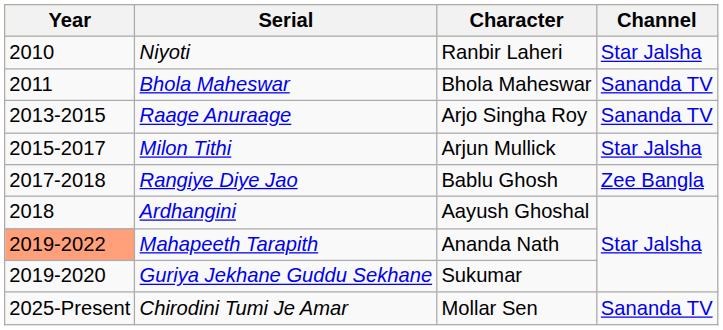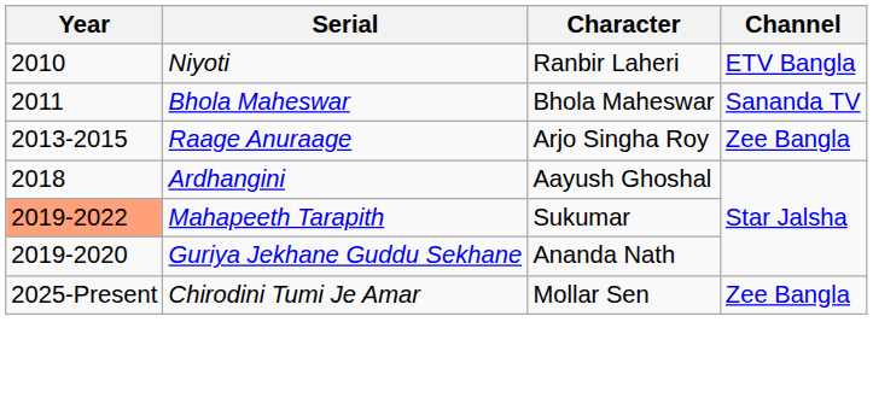Niyoti | Channel: Star Jalsha -> ETV Bangla
Raage Anuraage | Channel: Sananda TV -> Zee Bangla
- row: 2015-2017 | Milon Tithi | Arjun Mullick | Star Jalsha
- row: 2017-2018 | Rangiye Diye Jao | Bablu Ghosh | Zee Bangla
Mahapeeth Tarapith | Character: Ananda Nath -> Sukumar
Guriya Jekhane Guddu Sekhane | Character: Sukumar -> Ananda Nath
Chirodini Tumi Je Amar | Channel: Sananda TV -> Zee Bangla
